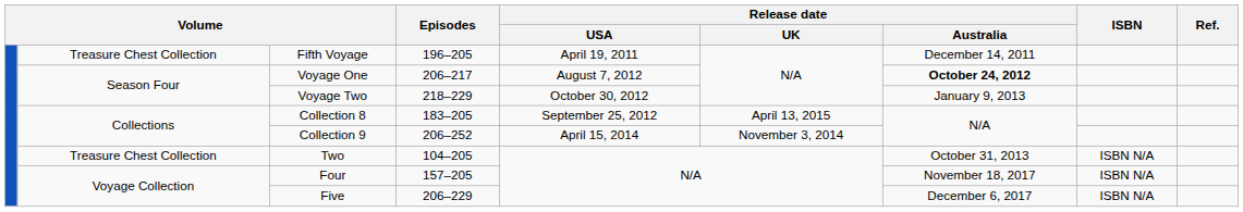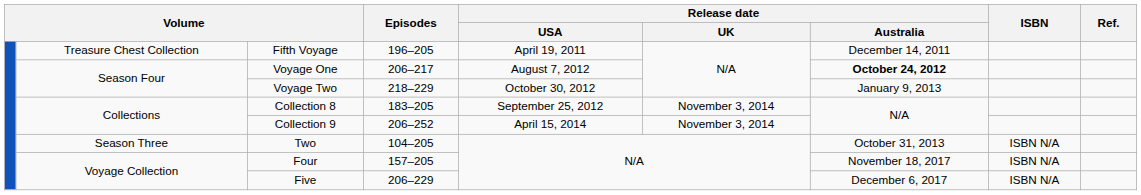Collection 8 | Release date / UK: April 13, 2015 -> November 3, 2014
Two | column 2: Treasure Chest Collection -> Season Three
